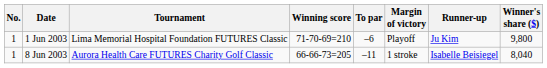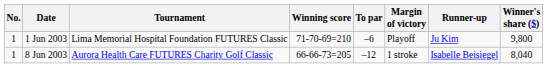8 Jun 2003 | To par: –11 -> –12
